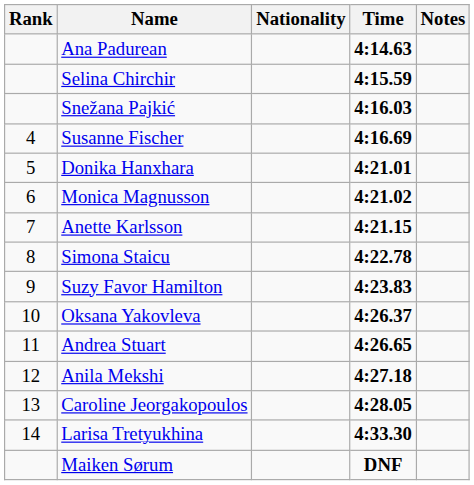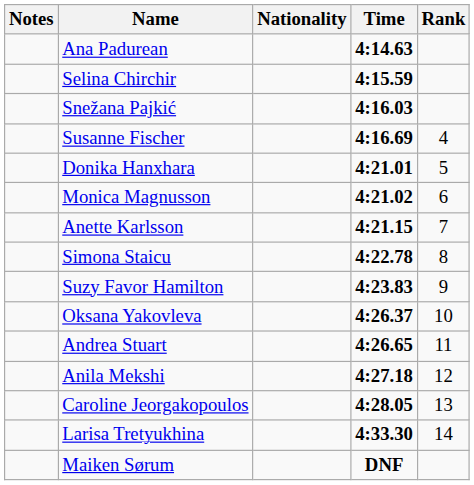columns swapped: Rank <-> Notes
